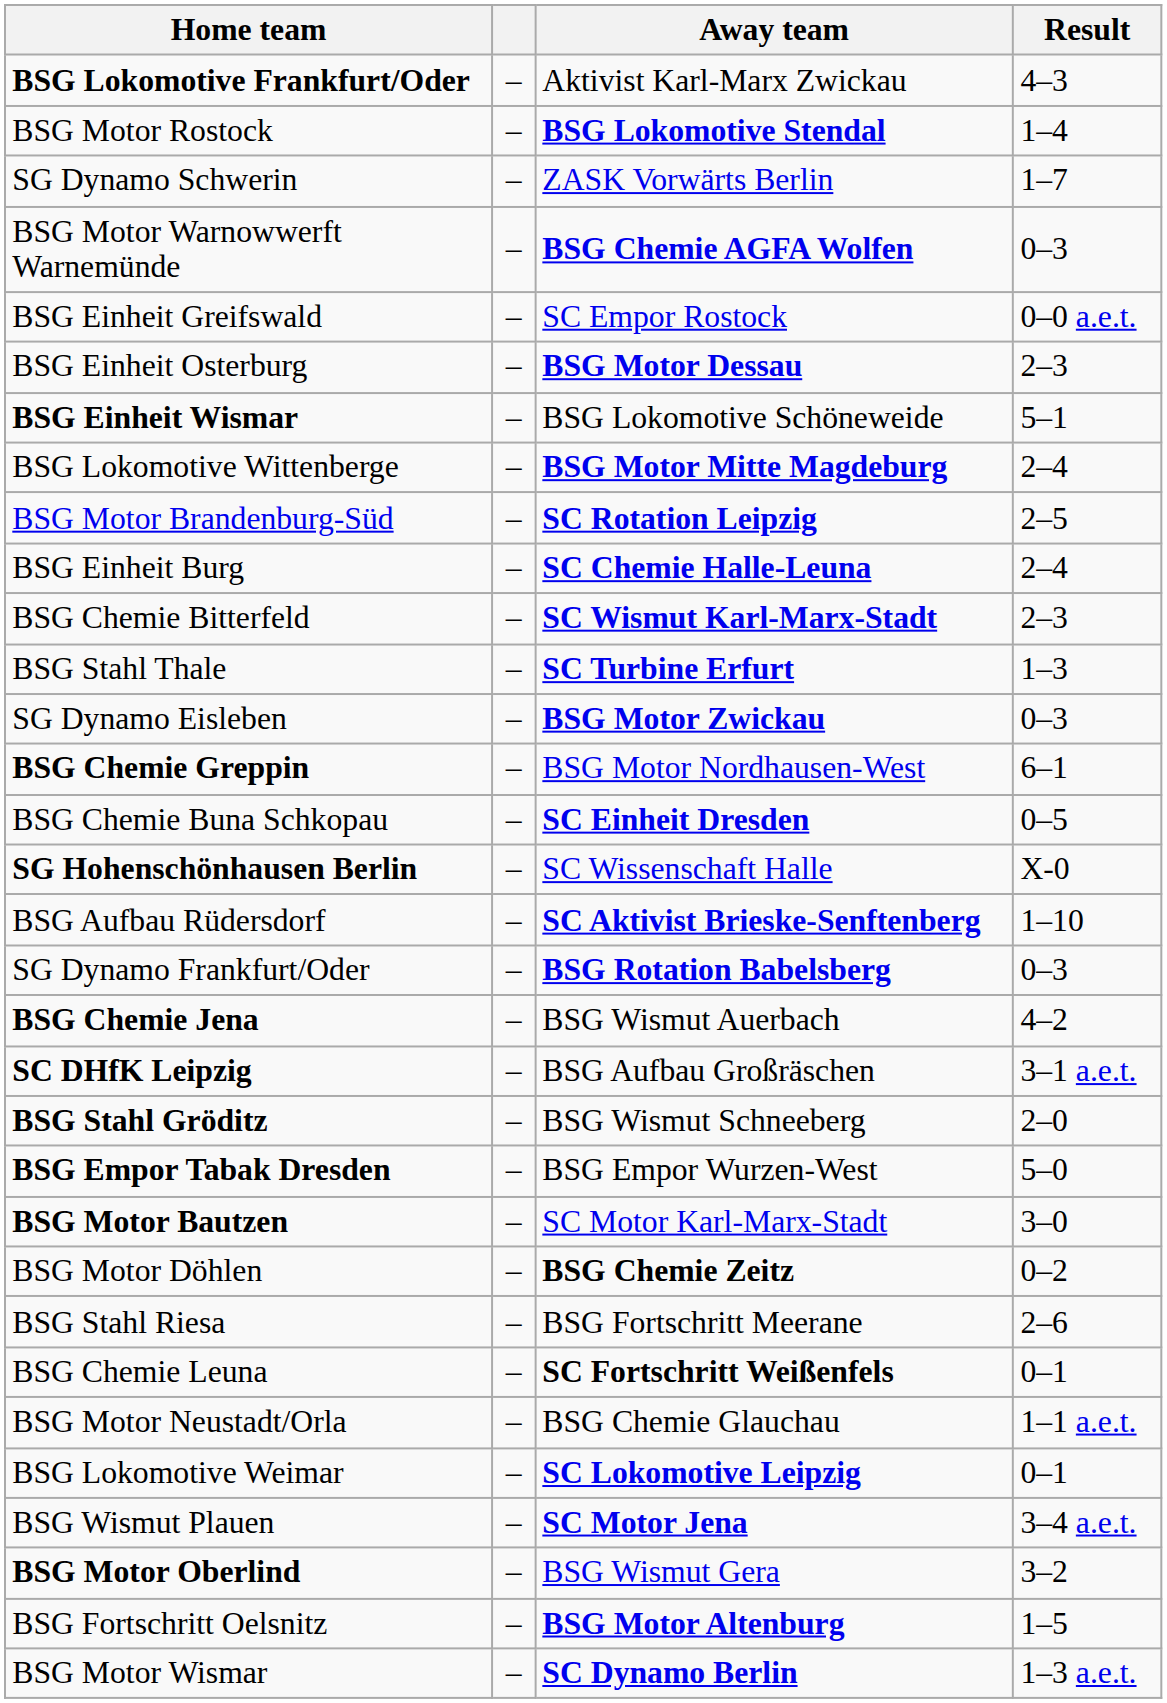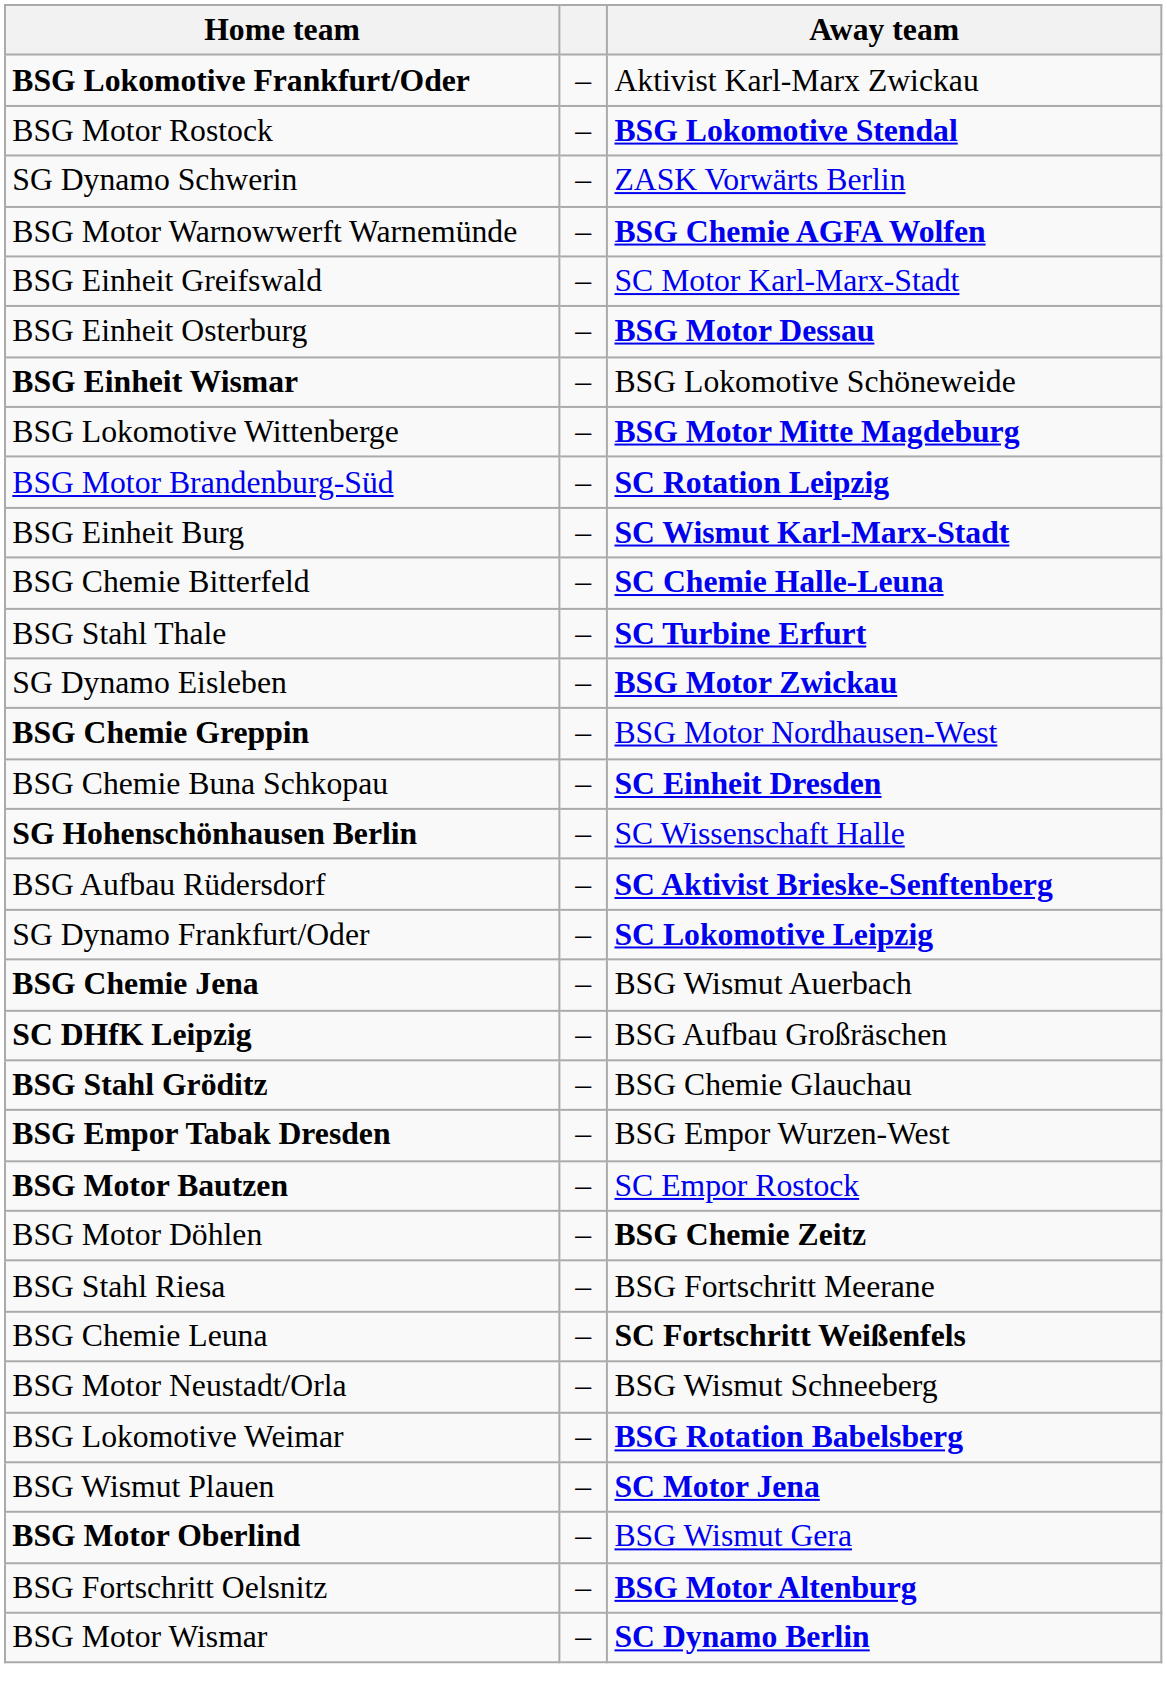- column: Result | 4–3 | 1–4 | 1–7 | 0–3 | 0–0 a.e.t. | 2–3 | 5–1 | 2–4 | 2–5 | 2–4 | 2–3 | 1–3 | 0–3 | 6–1 | 0–5 | X-0 | 1–10 | 0–3 | 4–2 | 3–1 a.e.t. | 2–0 | 5–0 | 3–0 | 0–2 | 2–6 | 0–1 | 1–1 a.e.t. | 0–1 | 3–4 a.e.t. | 3–2 | 1–5 | 1–3 a.e.t.
BSG Einheit Greifswald | Away team: SC Empor Rostock -> SC Motor Karl-Marx-Stadt
BSG Einheit Burg | Away team: SC Chemie Halle-Leuna -> SC Wismut Karl-Marx-Stadt
BSG Chemie Bitterfeld | Away team: SC Wismut Karl-Marx-Stadt -> SC Chemie Halle-Leuna
SG Dynamo Frankfurt/Oder | Away team: BSG Rotation Babelsberg -> SC Lokomotive Leipzig
BSG Stahl Gröditz | Away team: BSG Wismut Schneeberg -> BSG Chemie Glauchau
BSG Motor Bautzen | Away team: SC Motor Karl-Marx-Stadt -> SC Empor Rostock
BSG Motor Neustadt/Orla | Away team: BSG Chemie Glauchau -> BSG Wismut Schneeberg
BSG Lokomotive Weimar | Away team: SC Lokomotive Leipzig -> BSG Rotation Babelsberg
